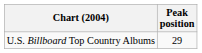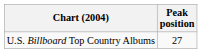U.S. Billboard Top Country Albums | Peak position: 29 -> 27
